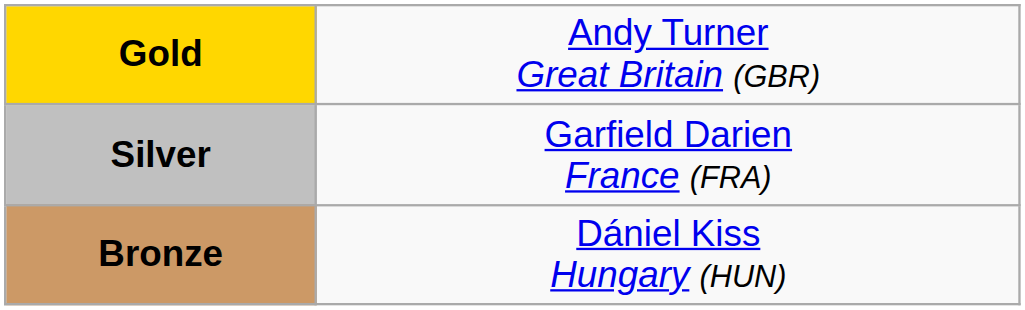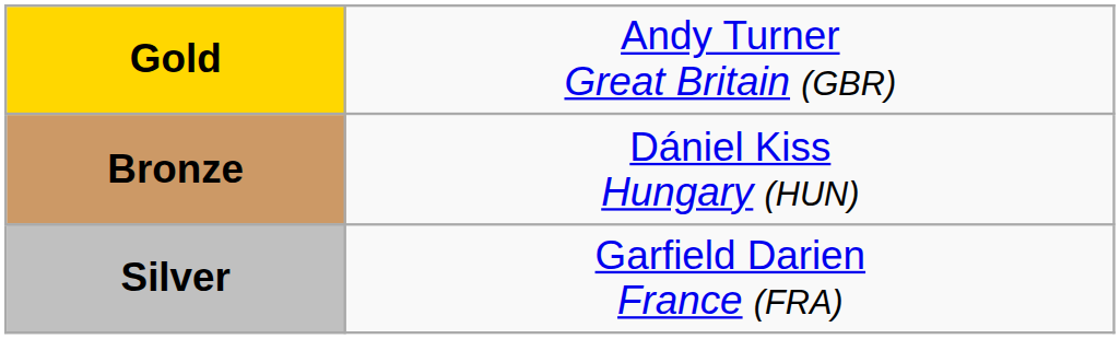rows swapped: Silver <-> Bronze
